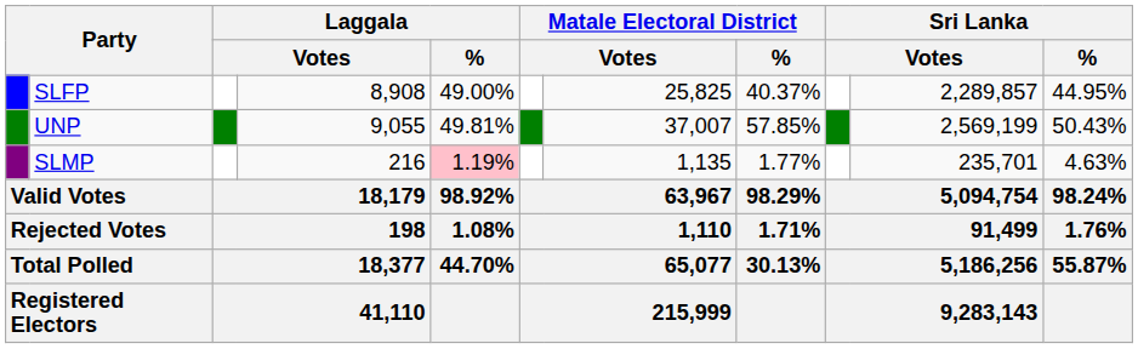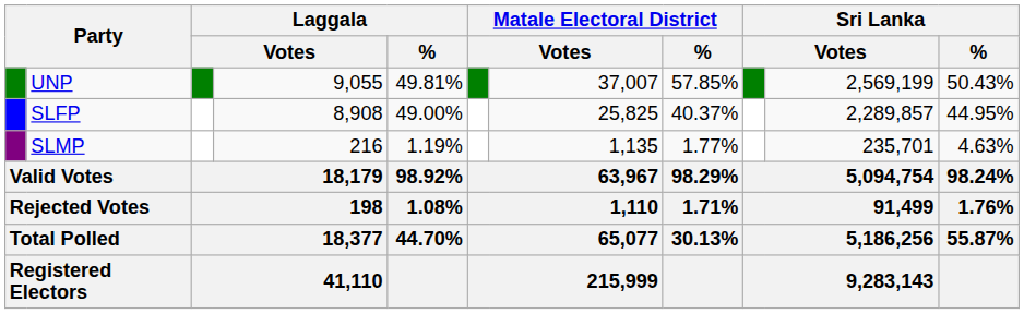rows swapped: UNP <-> SLFP
SLMP | Laggala / %: pink background -> no background
